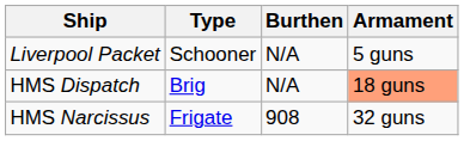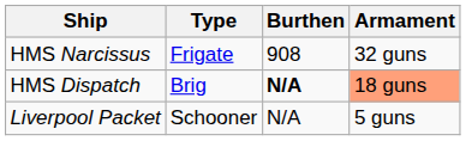rows swapped: HMS Narcissus <-> Liverpool Packet
HMS Dispatch | Burthen: normal -> bold
